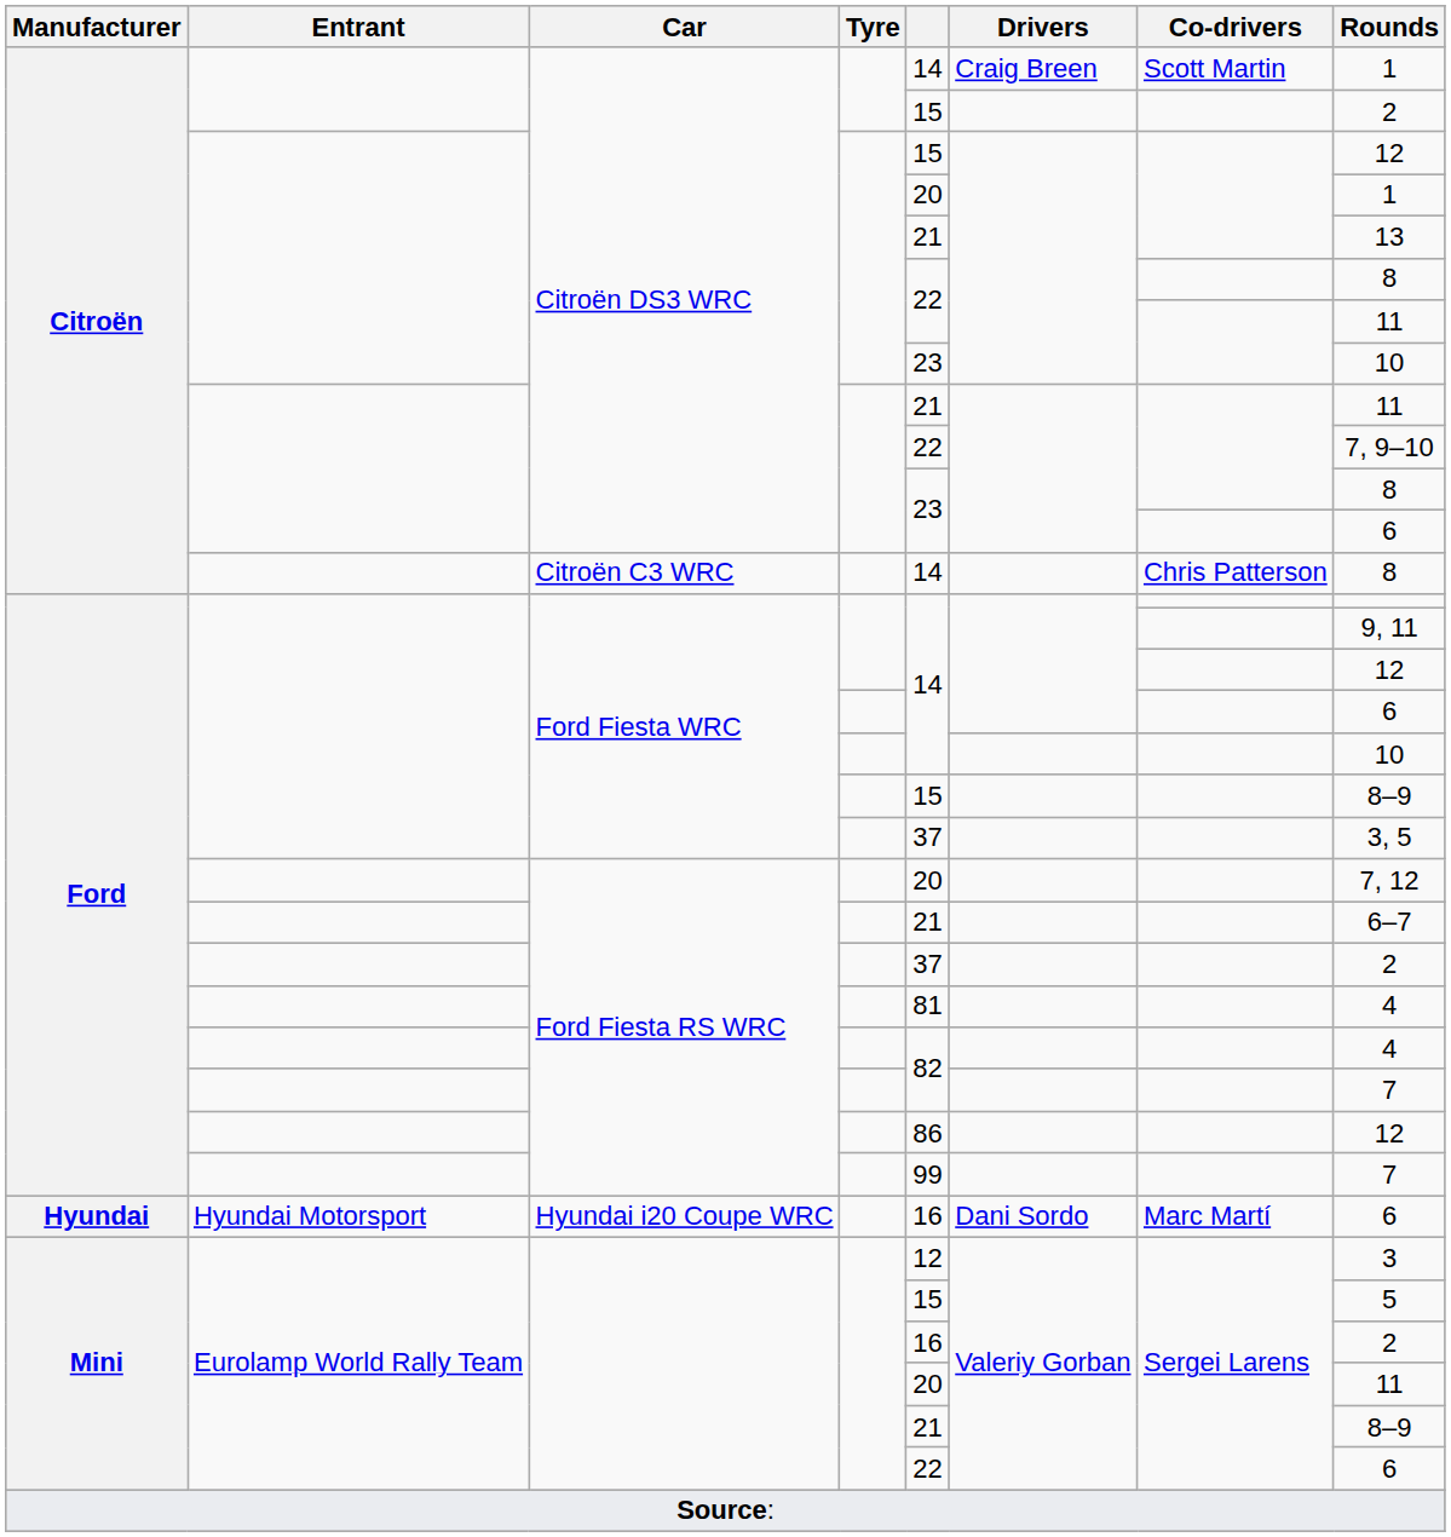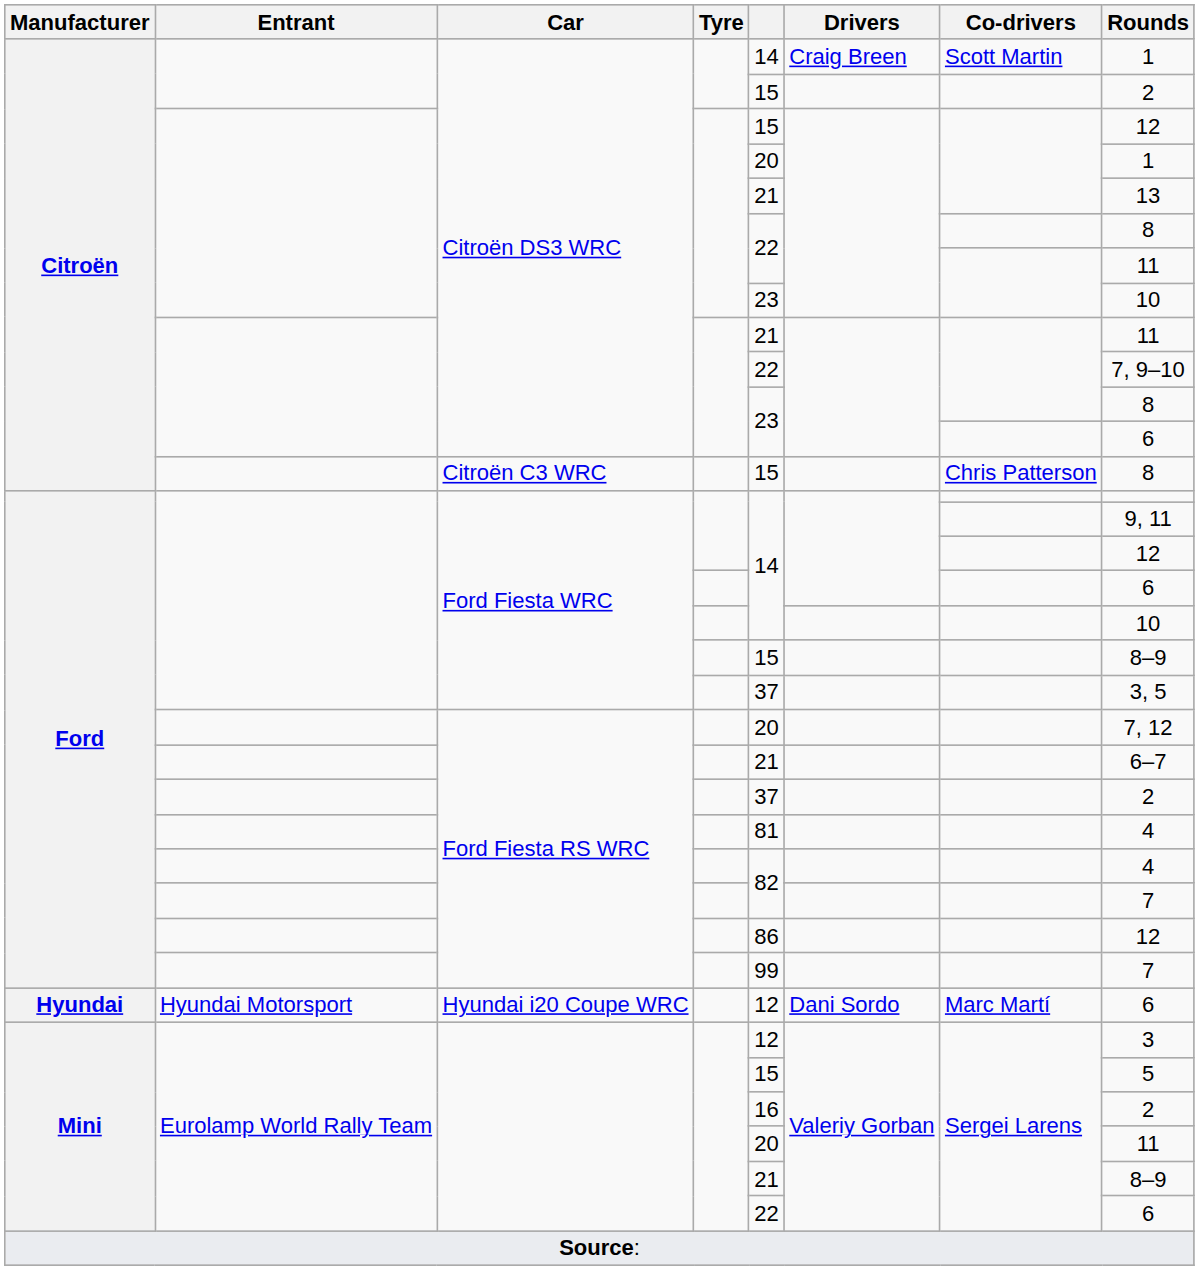Citroën C3 WRC | column 5: 14 -> 15
Hyundai i20 Coupe WRC | column 5: 16 -> 12
